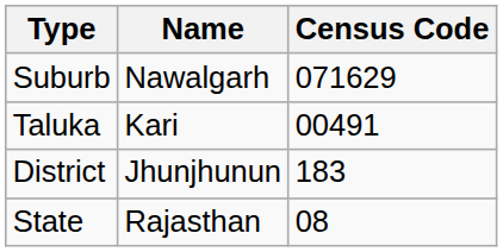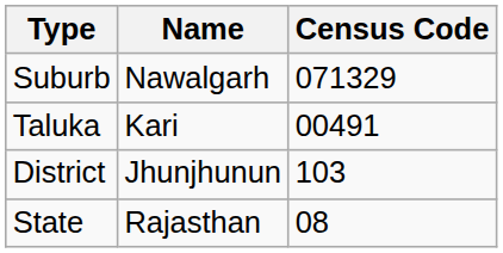Suburb | Census Code: 071629 -> 071329
District | Census Code: 183 -> 103
